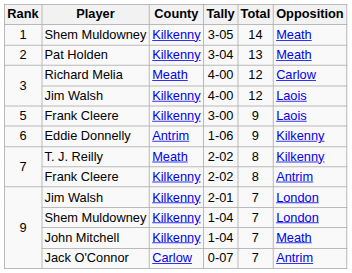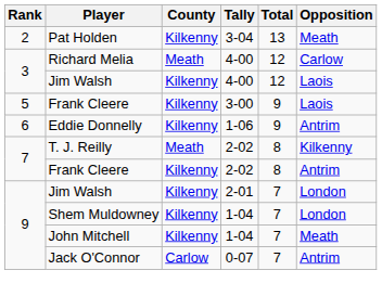- row: 1 | Shem Muldowney | Kilkenny | 3-05 | 14 | Meath
Eddie Donnelly | County: Antrim -> Kilkenny
Eddie Donnelly | Opposition: Kilkenny -> Antrim
